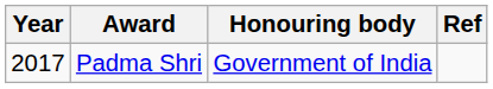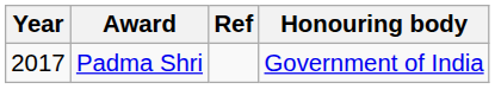columns swapped: Honouring body <-> Ref
